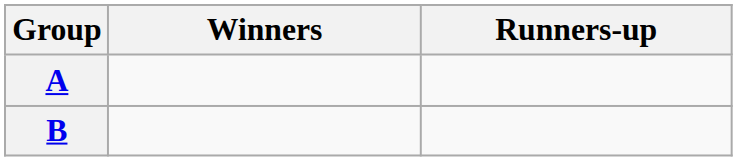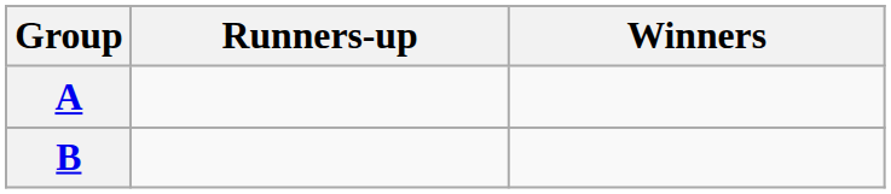columns swapped: Winners <-> Runners-up
